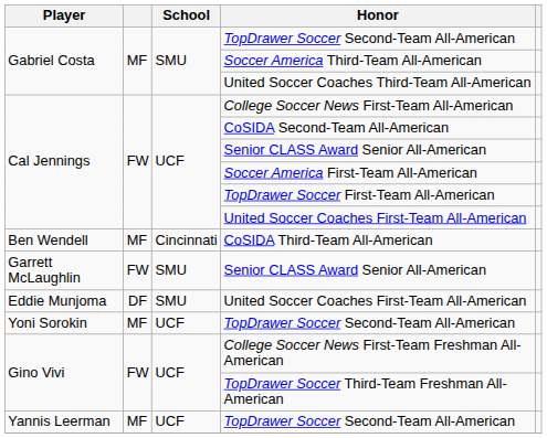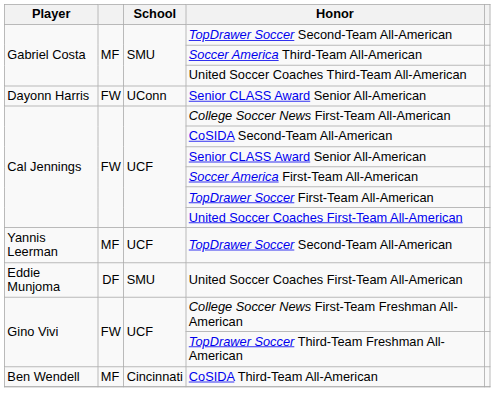+ row: Dayonn Harris | FW | UConn | Senior CLASS Award Senior All-American
rows swapped: Yannis Leerman / TopDrawer Soccer Second-Team All-American <-> CoSIDA Third-Team All-American
- row: Garrett McLaughlin | FW | SMU | Senior CLASS Award Senior All-American
- row: Yoni Sorokin | MF | UCF | TopDrawer Soccer Second-Team All-American
